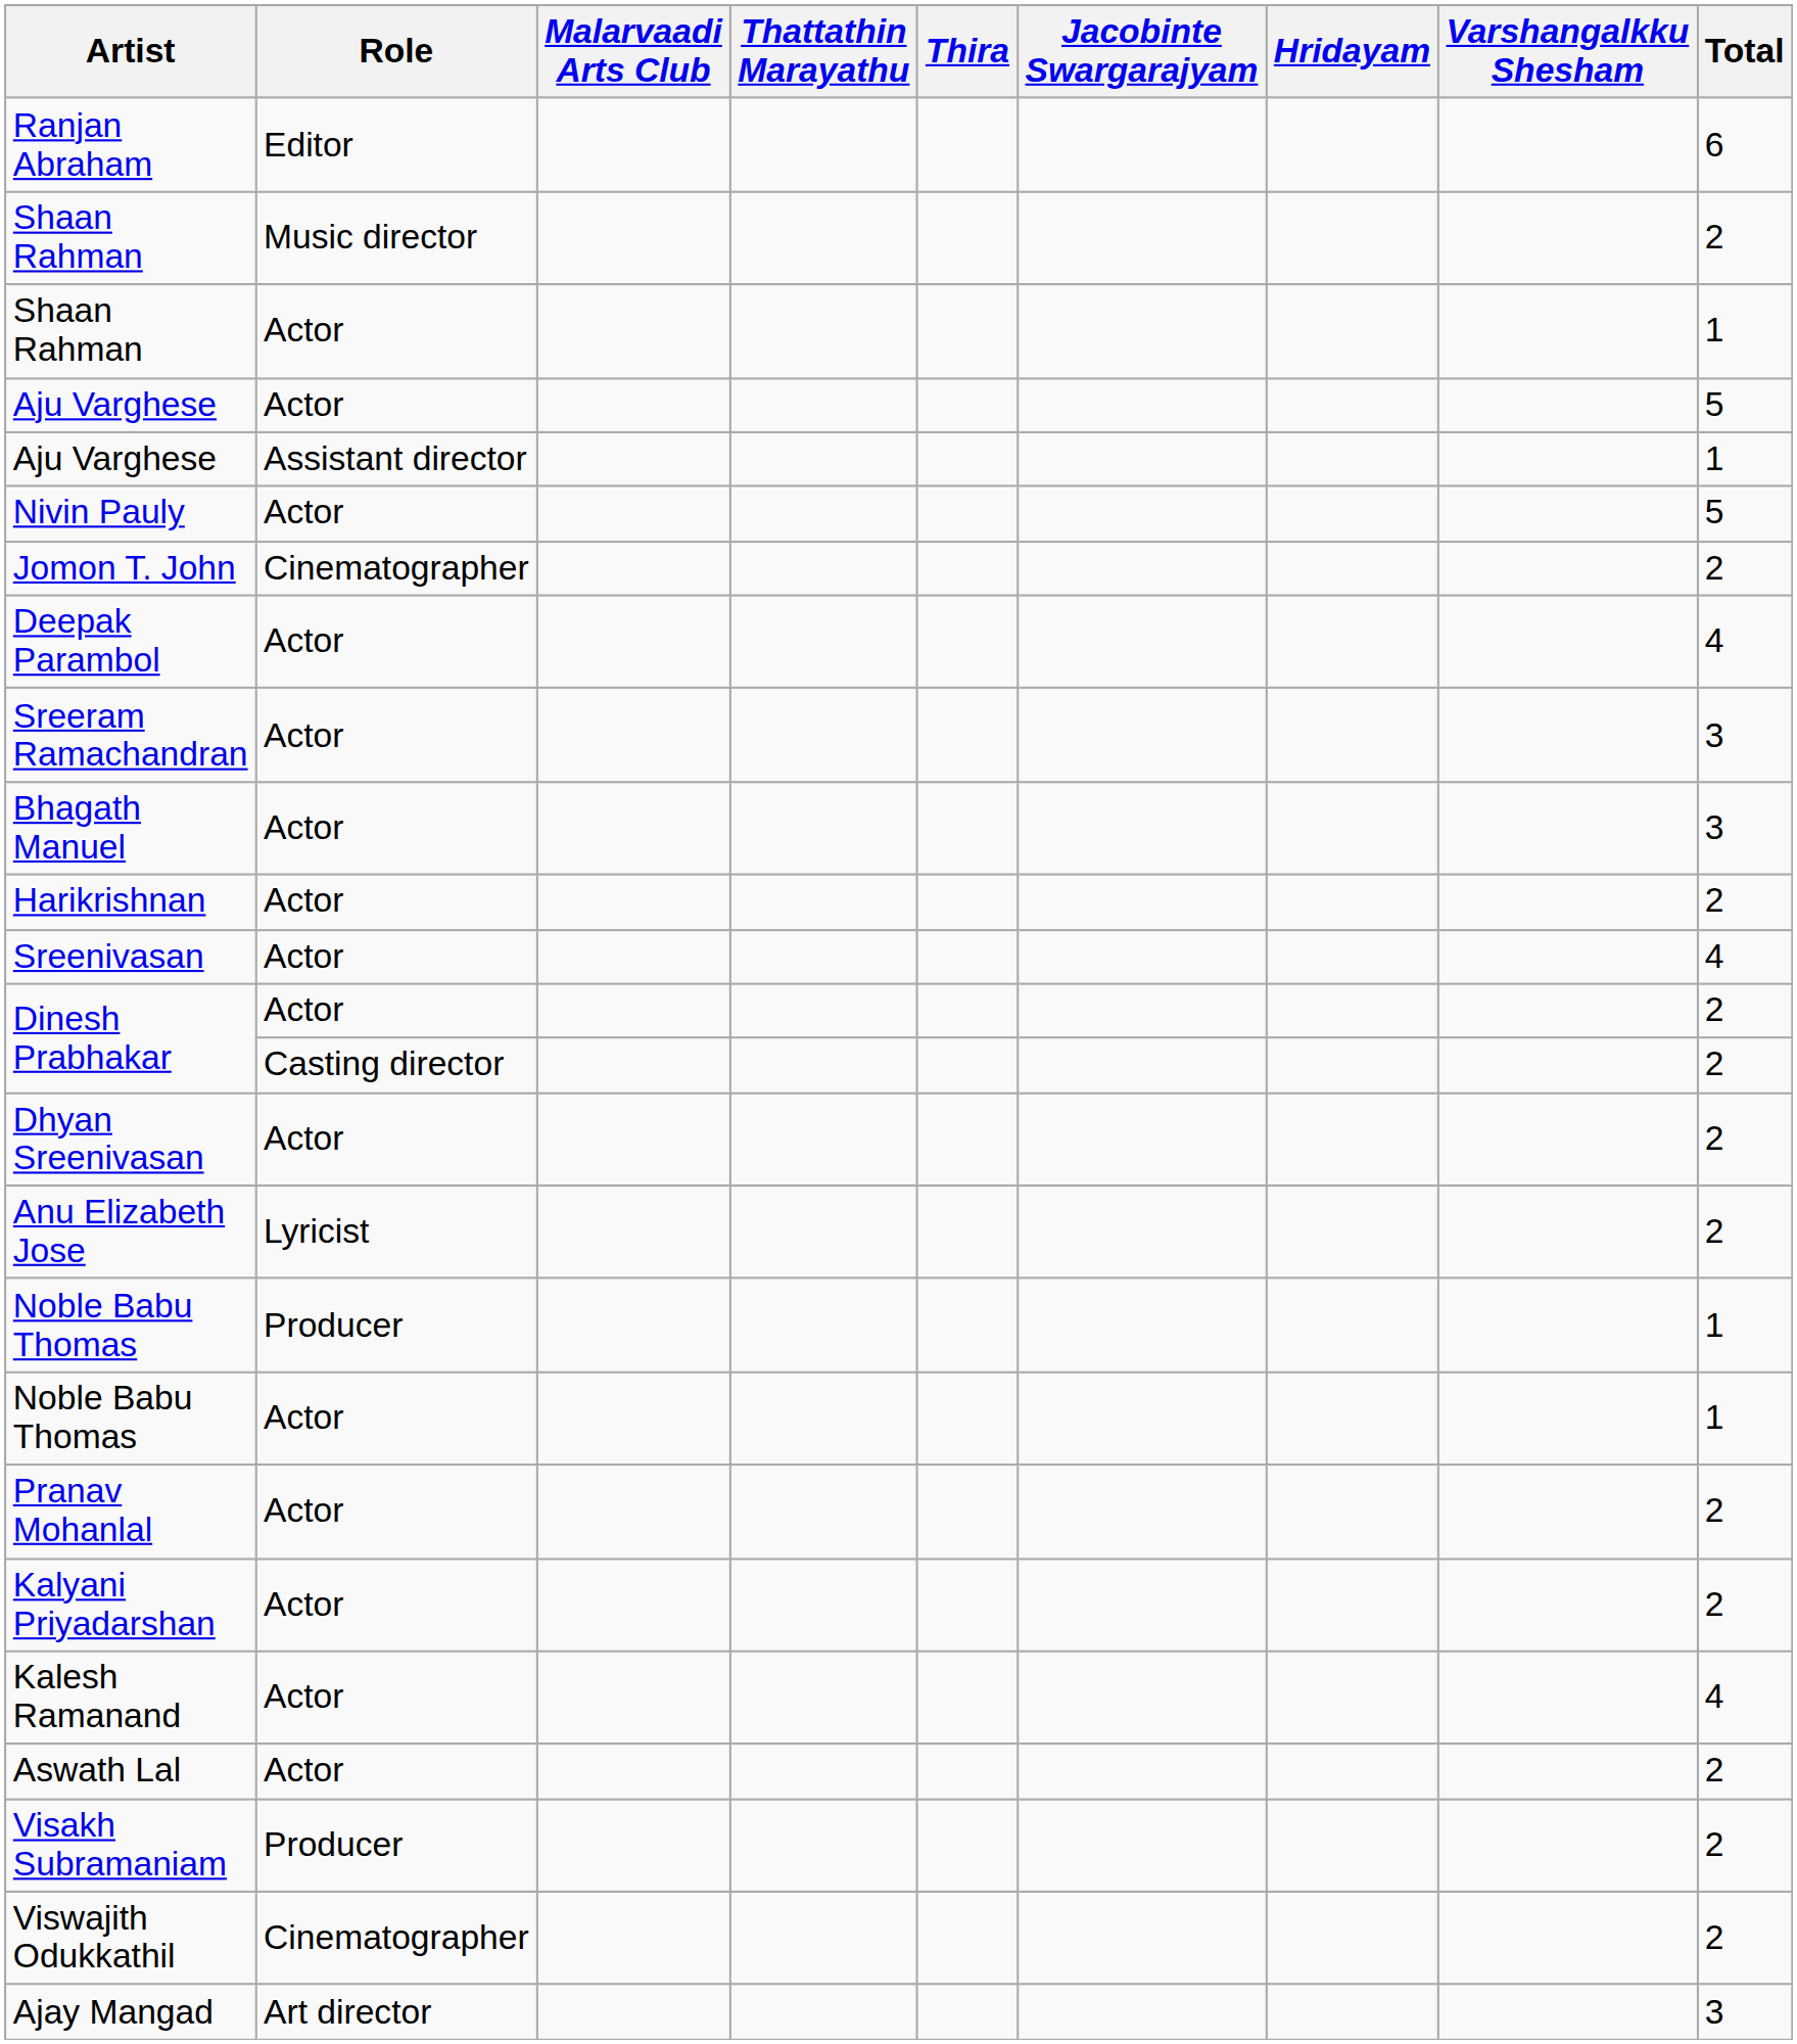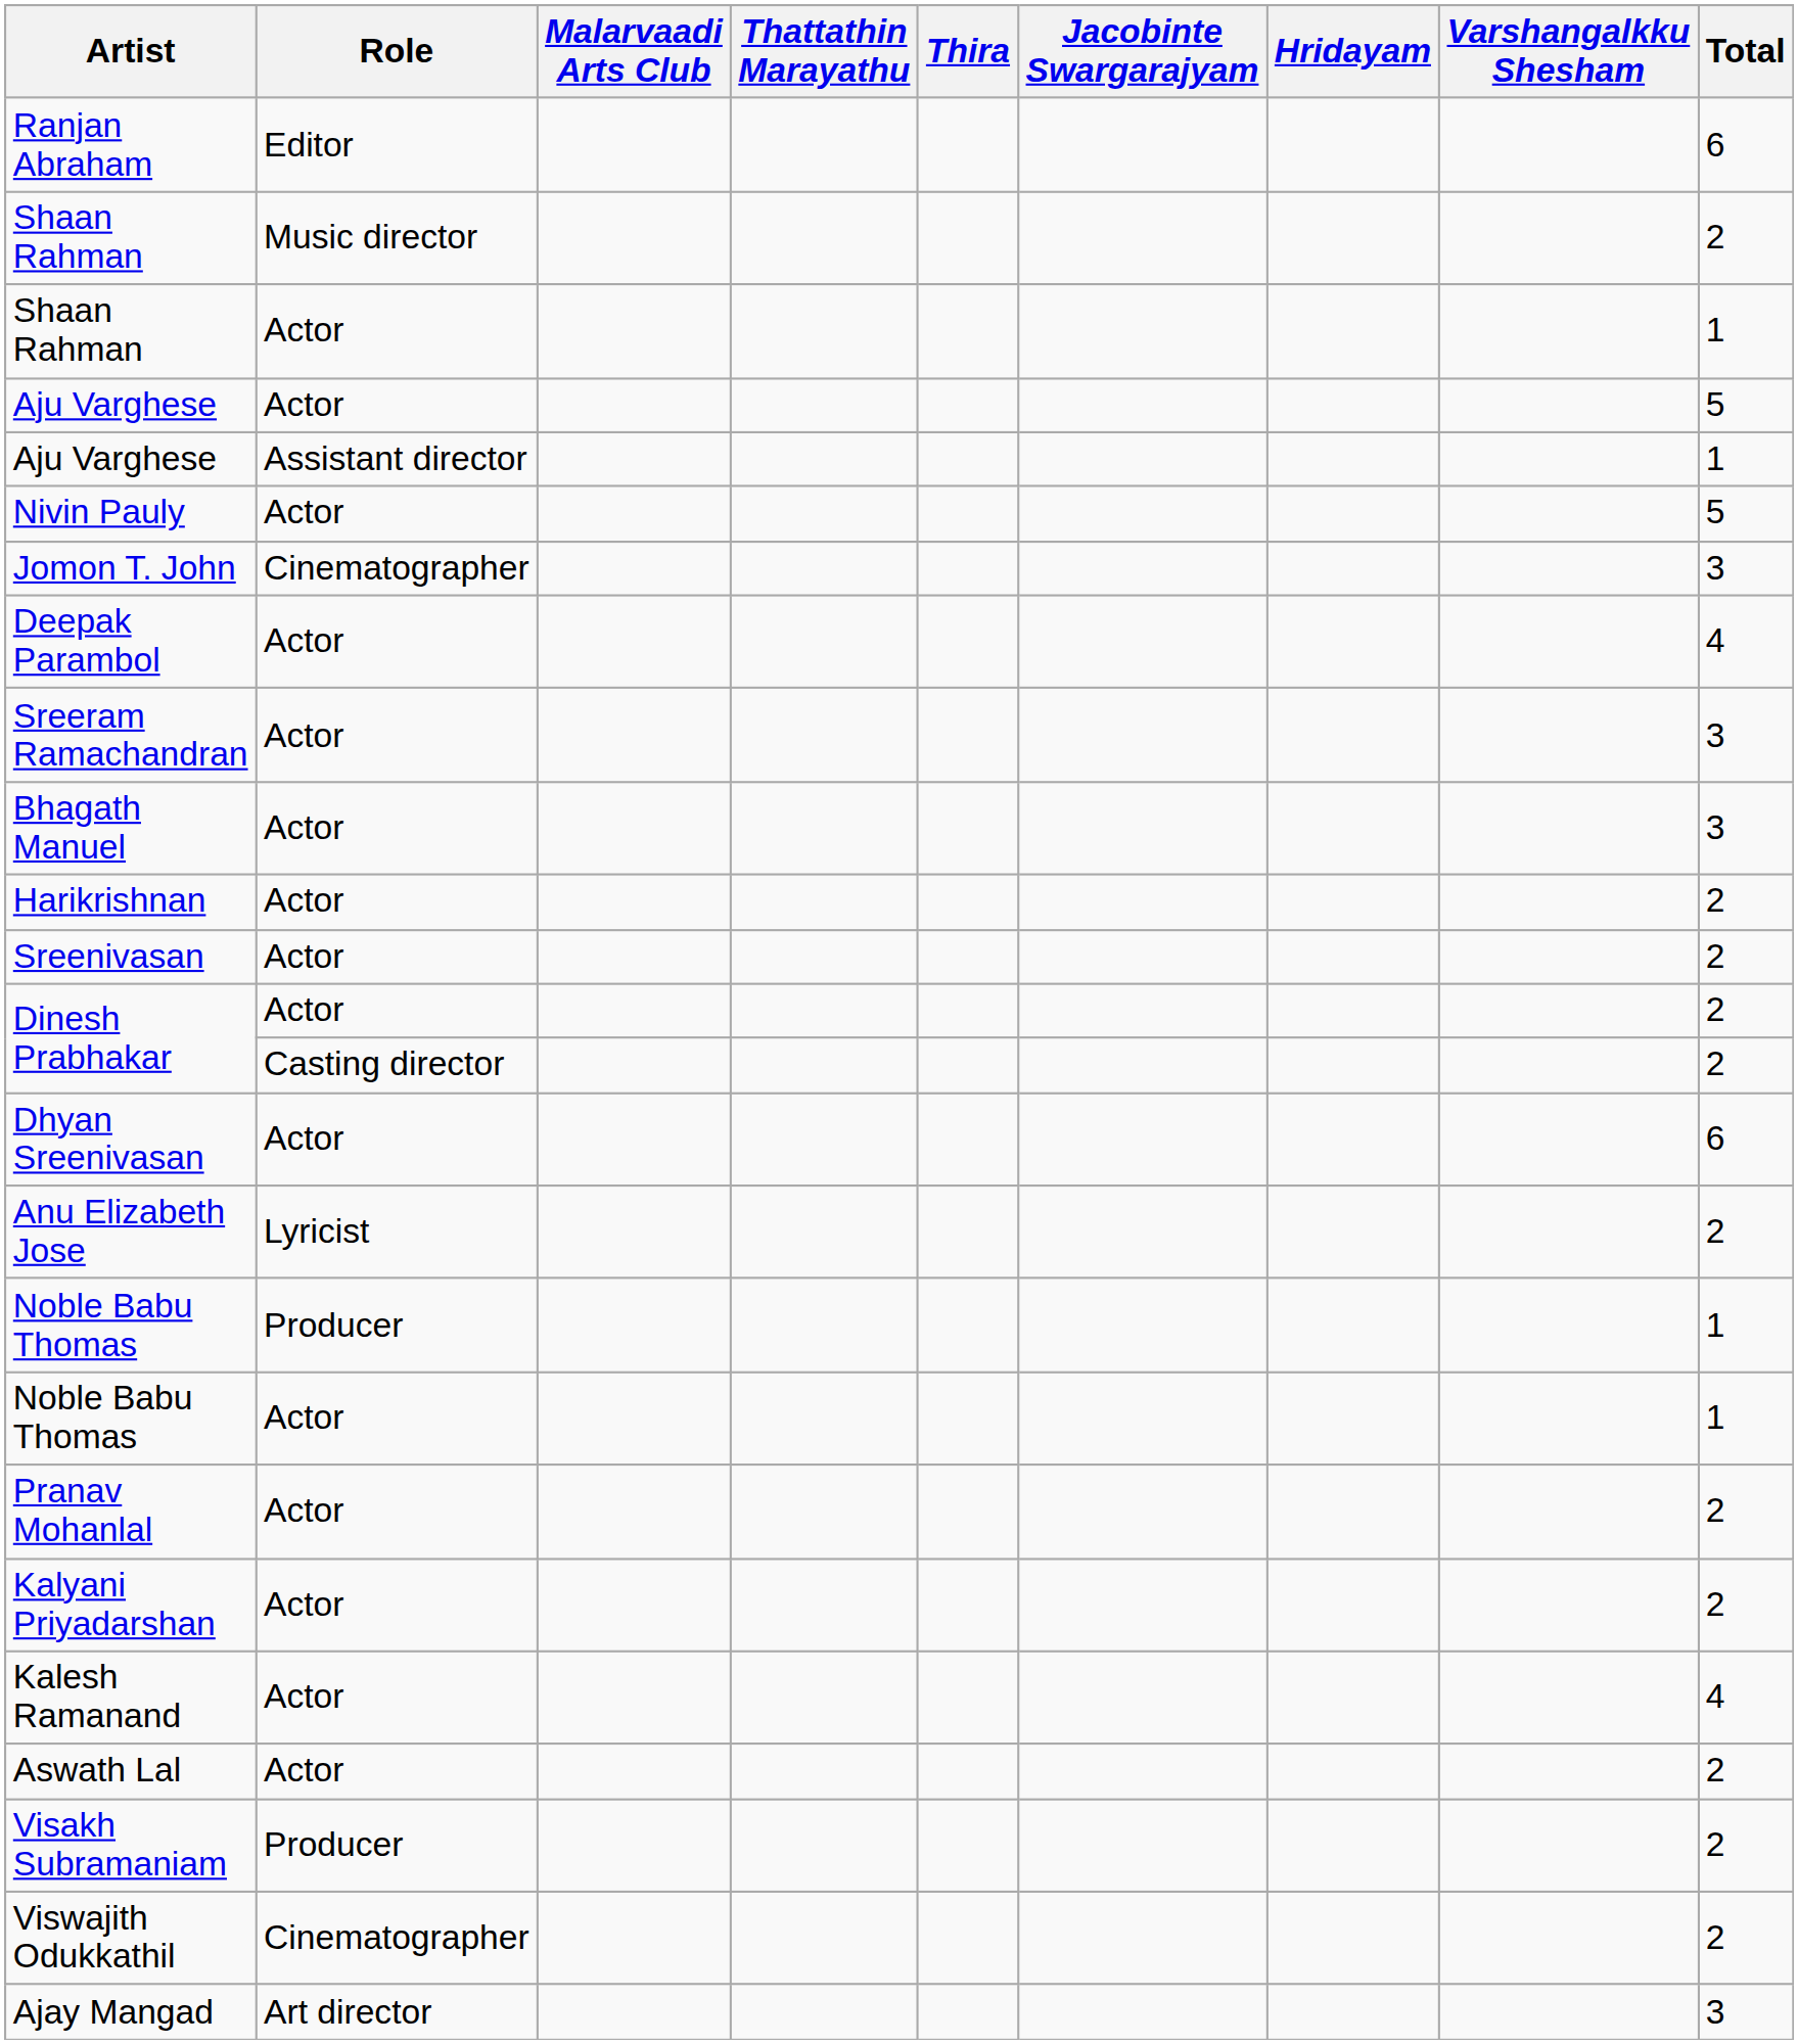Jomon T. John | Total: 2 -> 3
Sreenivasan | Total: 4 -> 2
Dhyan Sreenivasan | Total: 2 -> 6
